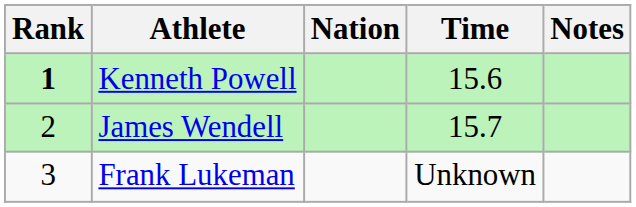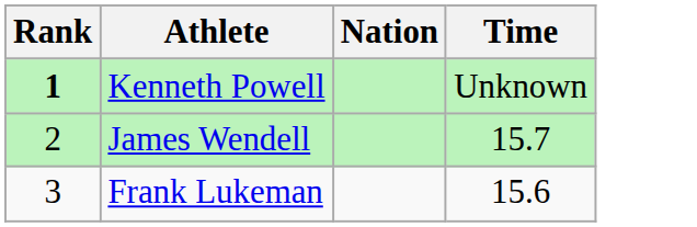- column: Notes
Kenneth Powell | Time: 15.6 -> Unknown
Frank Lukeman | Time: Unknown -> 15.6
